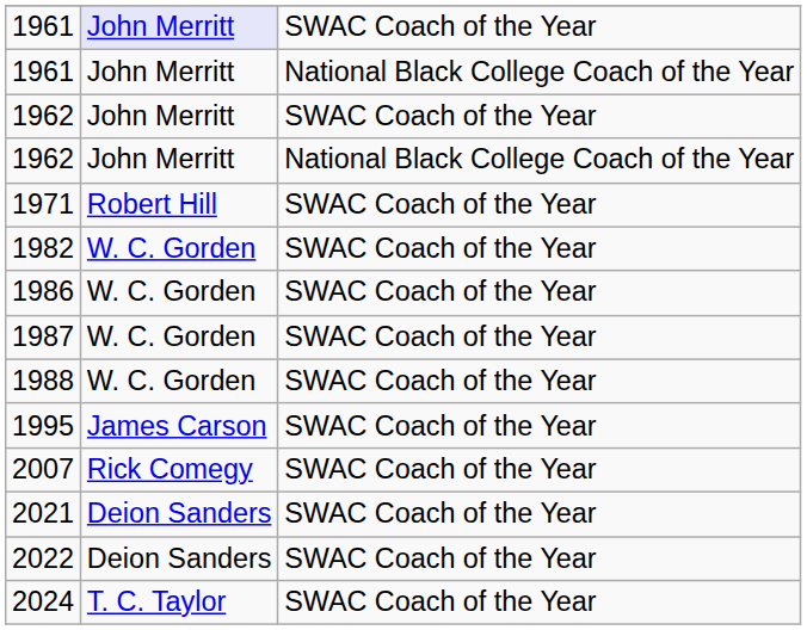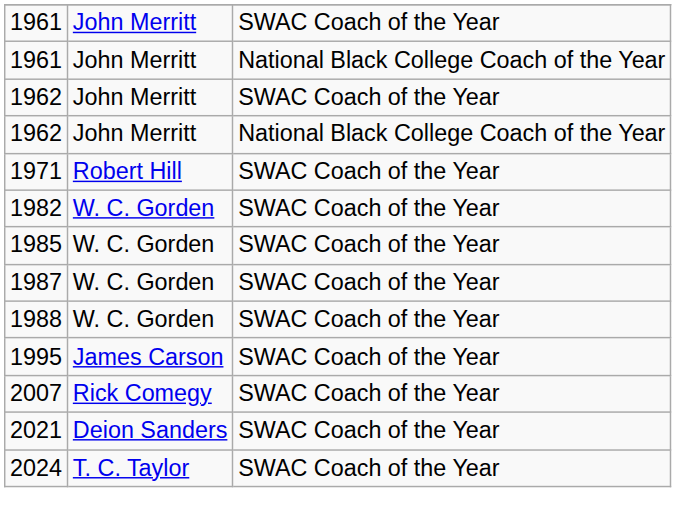1961 / SWAC Coach of the Year | column 2: lavender background -> no background
+ row: 1985 | W. C. Gorden | SWAC Coach of the Year
- row: 1986 | W. C. Gorden | SWAC Coach of the Year
- row: 2022 | Deion Sanders | SWAC Coach of the Year
